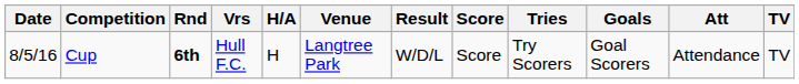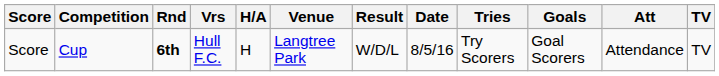columns swapped: Date <-> Score
